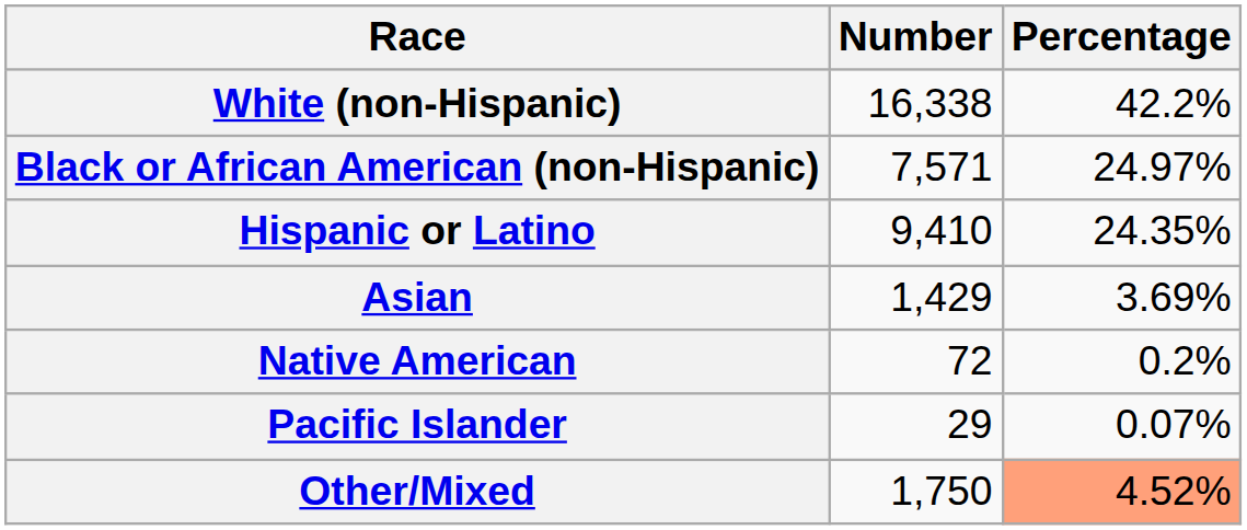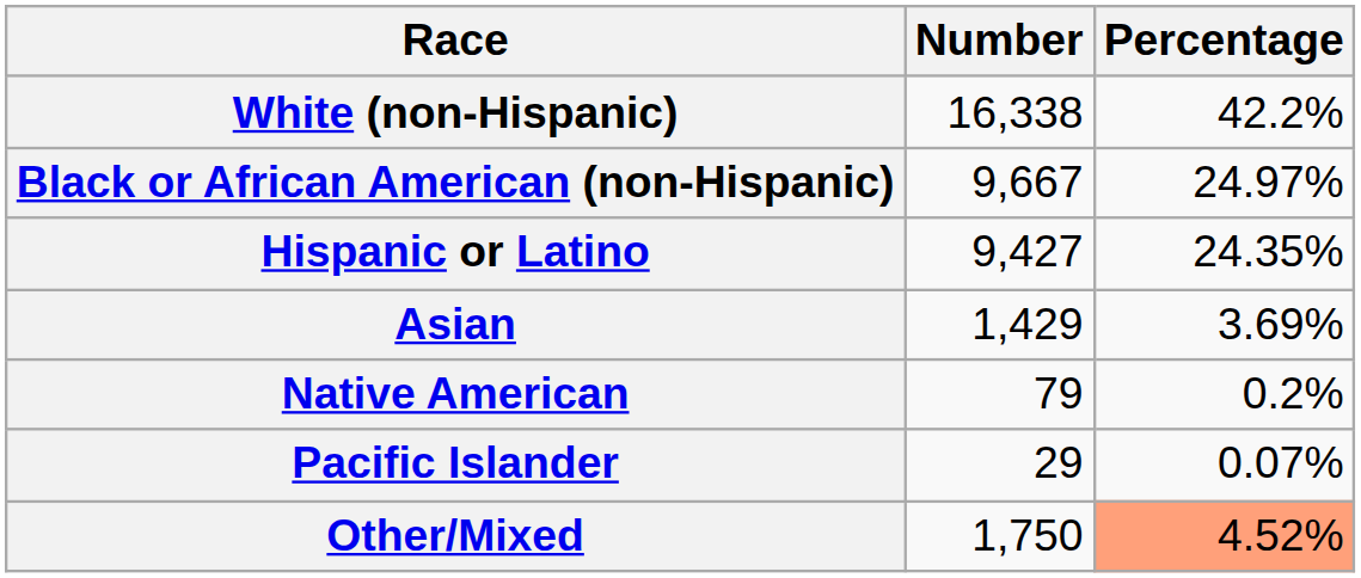Black or African American (non-Hispanic) | Number: 7,571 -> 9,667
Hispanic or Latino | Number: 9,410 -> 9,427
Native American | Number: 72 -> 79
